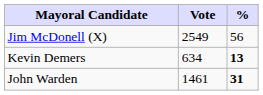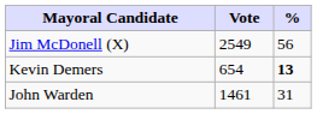Kevin Demers | Vote: 634 -> 654
John Warden | %: bold -> normal
